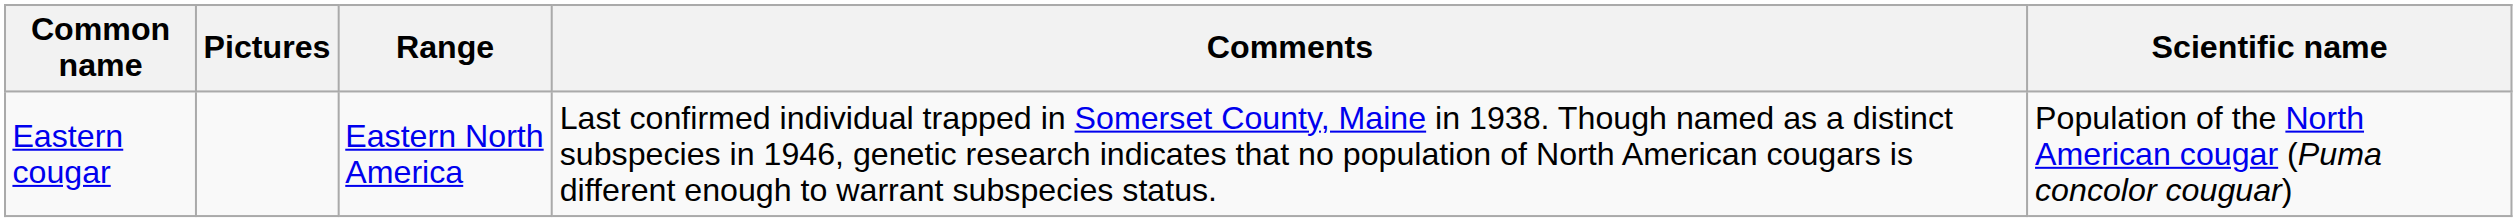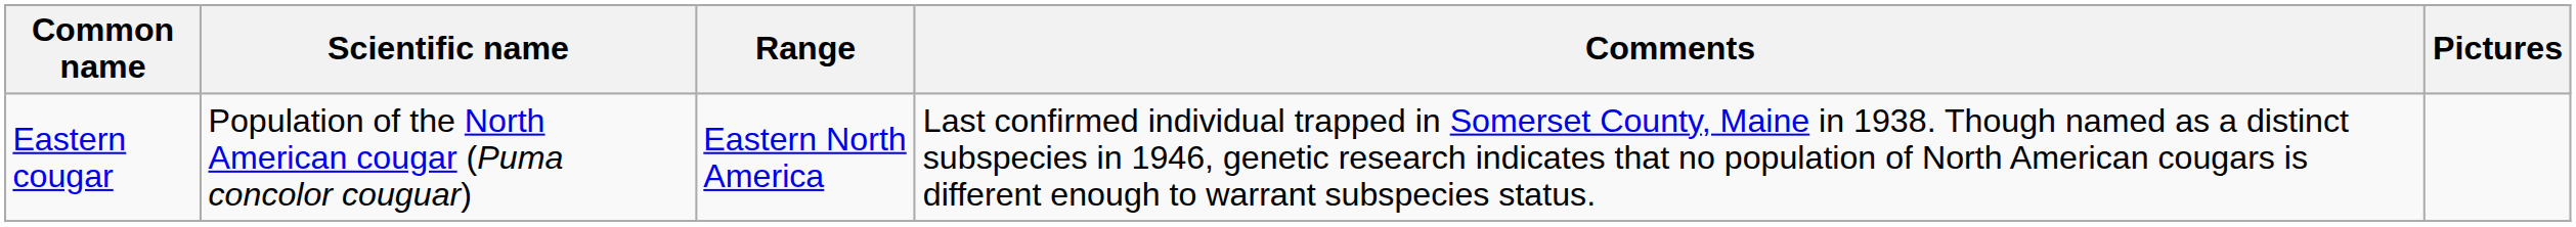columns swapped: Scientific name <-> Pictures
